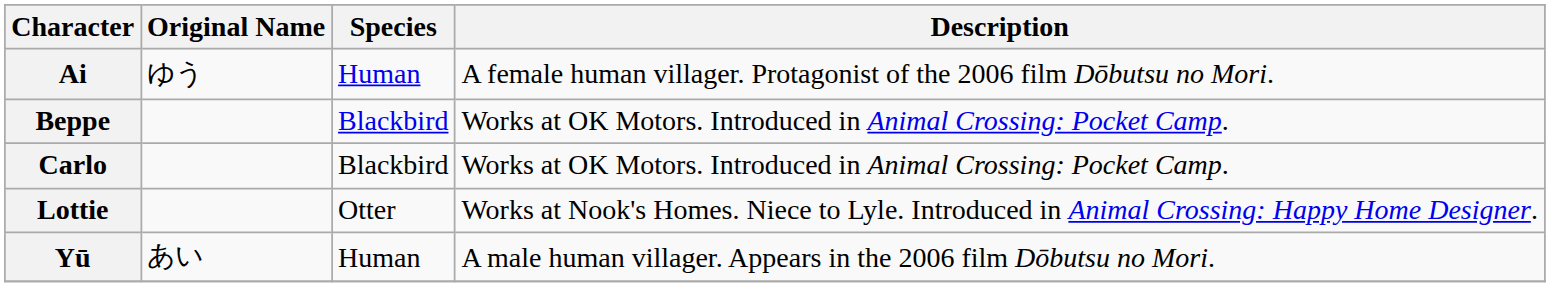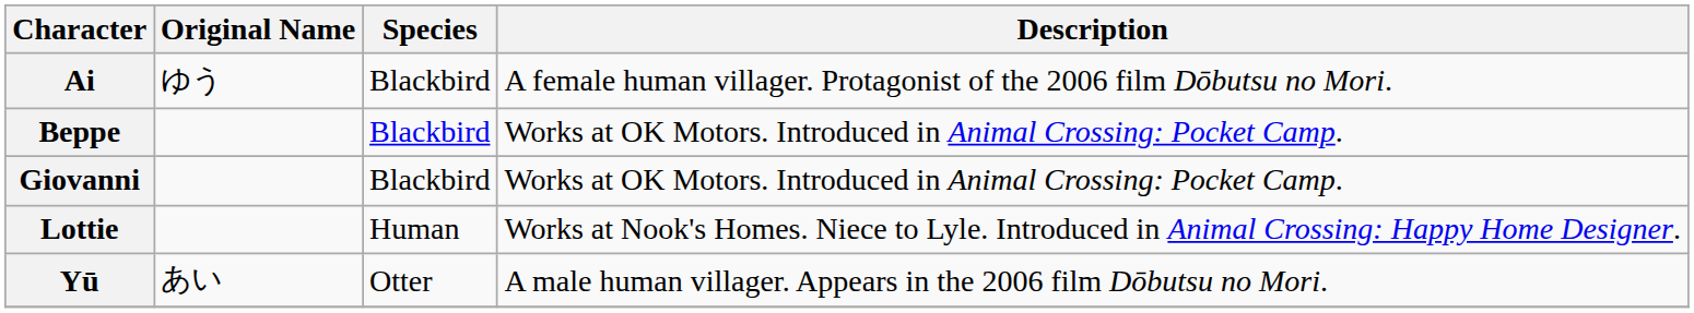Ai | Species: Human -> Blackbird
- row: Carlo | Blackbird | Works at OK Motors. Introduced in Animal Crossing: Pocket Camp.
+ row: Giovanni | Blackbird | Works at OK Motors. Introduced in Animal Crossing: Pocket Camp.
Lottie | Species: Otter -> Human
Yū | Species: Human -> Otter
